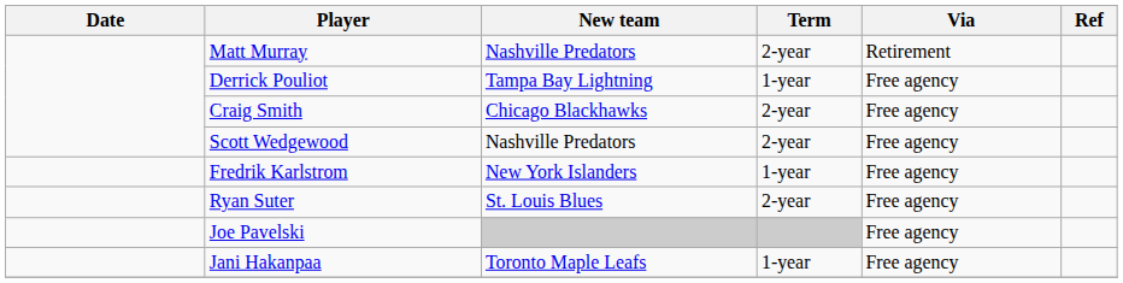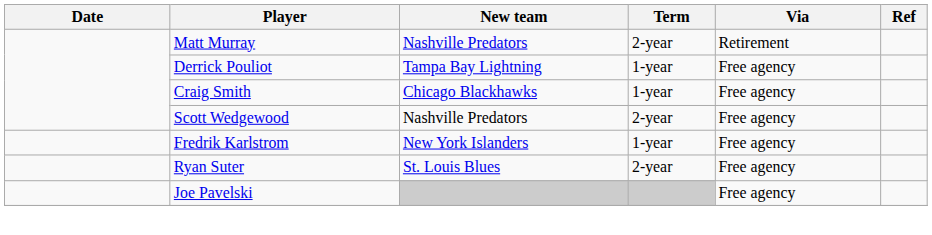Craig Smith | Term: 2-year -> 1-year
- row: Jani Hakanpaa | Toronto Maple Leafs | 1-year | Free agency
